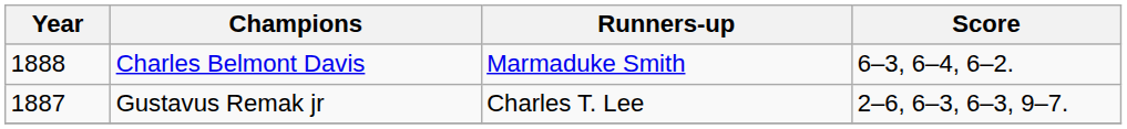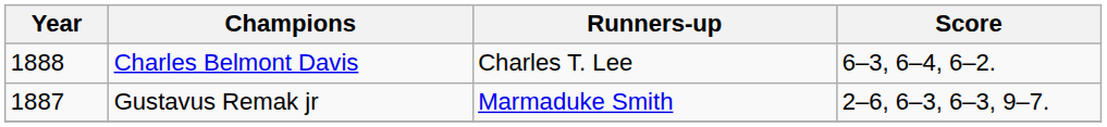Charles Belmont Davis | Runners-up: Marmaduke Smith -> Charles T. Lee
Gustavus Remak jr | Runners-up: Charles T. Lee -> Marmaduke Smith
